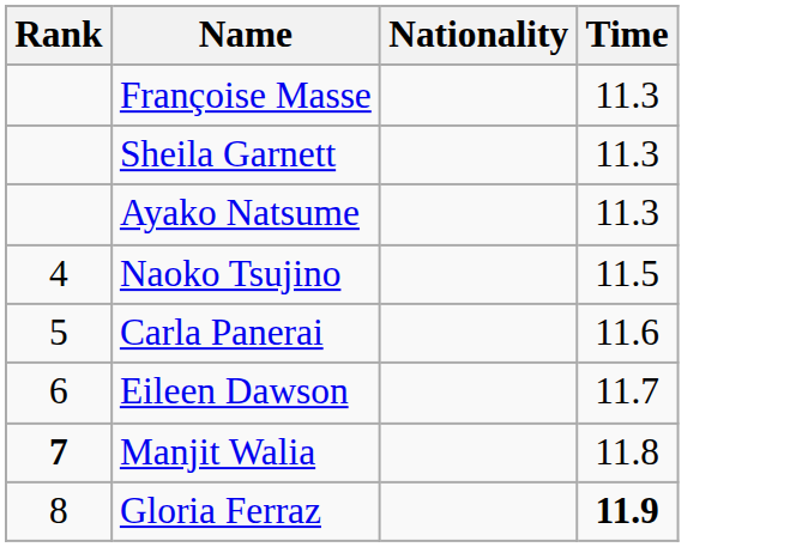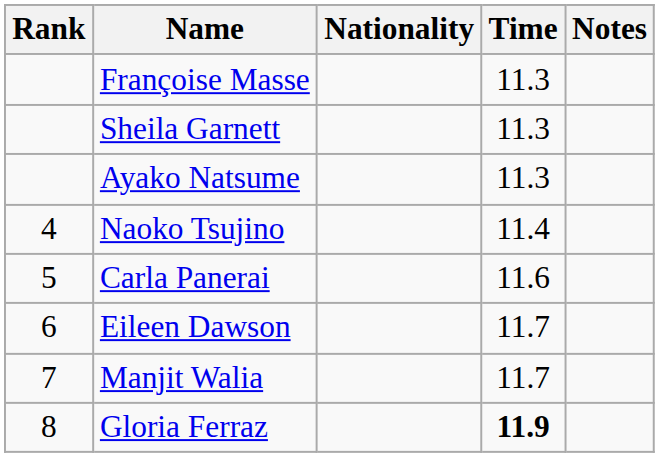+ column: Notes
Naoko Tsujino | Time: 11.5 -> 11.4
Manjit Walia | Rank: bold -> normal
Manjit Walia | Time: 11.8 -> 11.7
